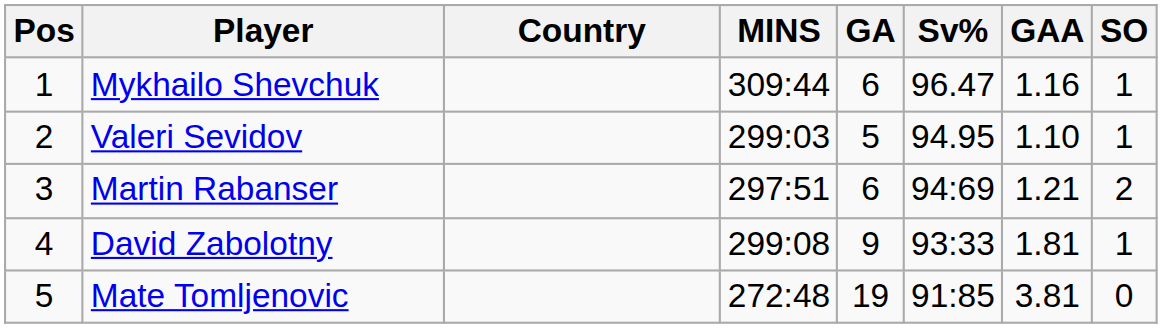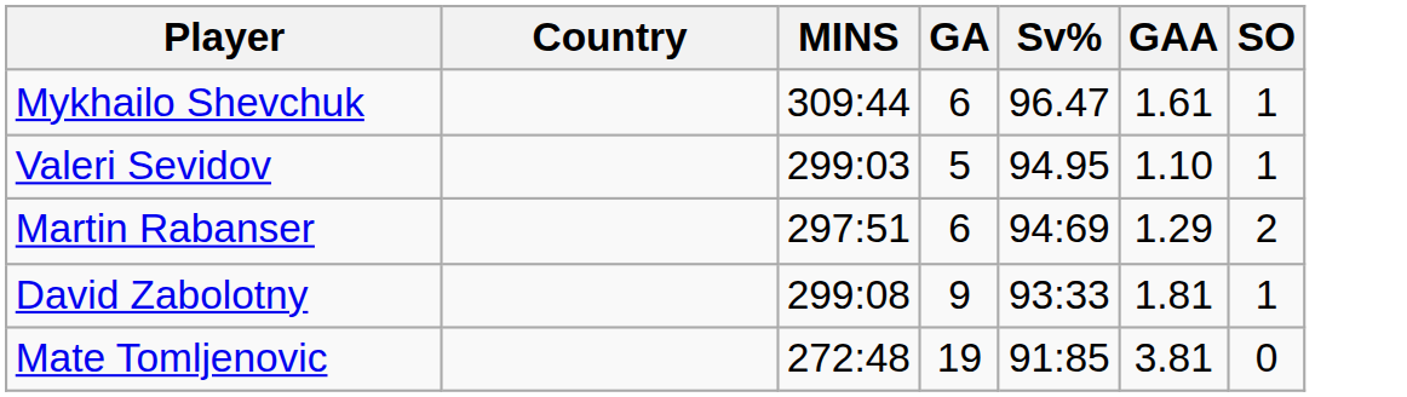- column: Pos | 1 | 2 | 3 | 4 | 5
Mykhailo Shevchuk | GAA: 1.16 -> 1.61
Martin Rabanser | GAA: 1.21 -> 1.29
